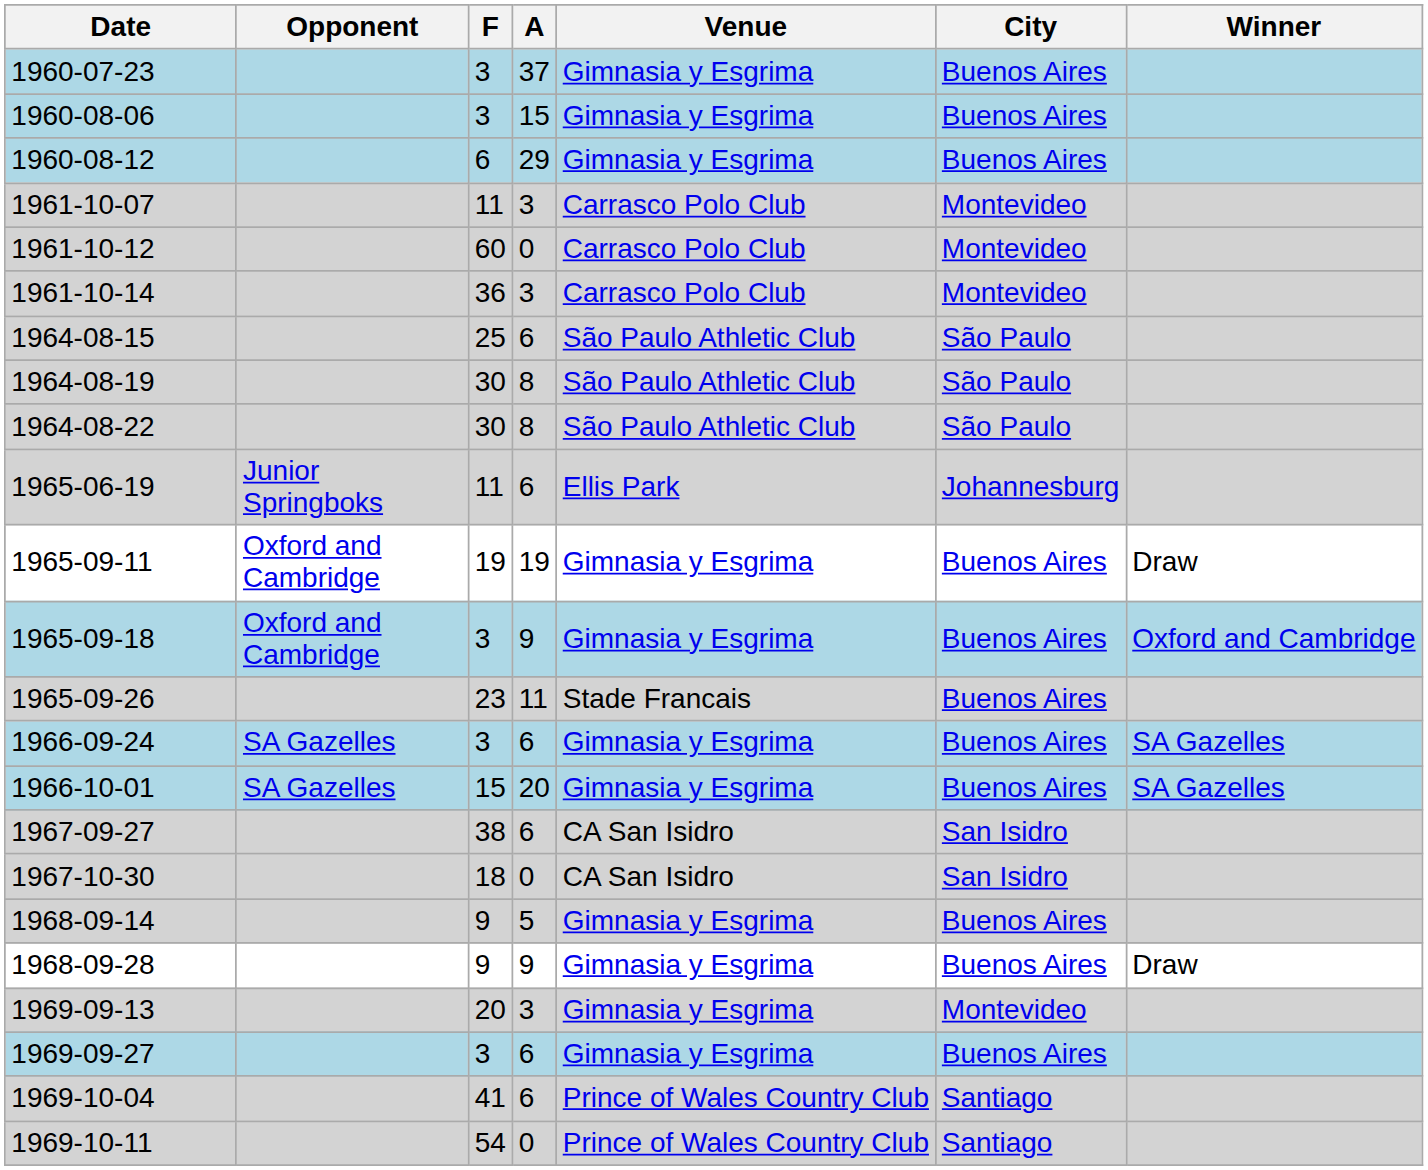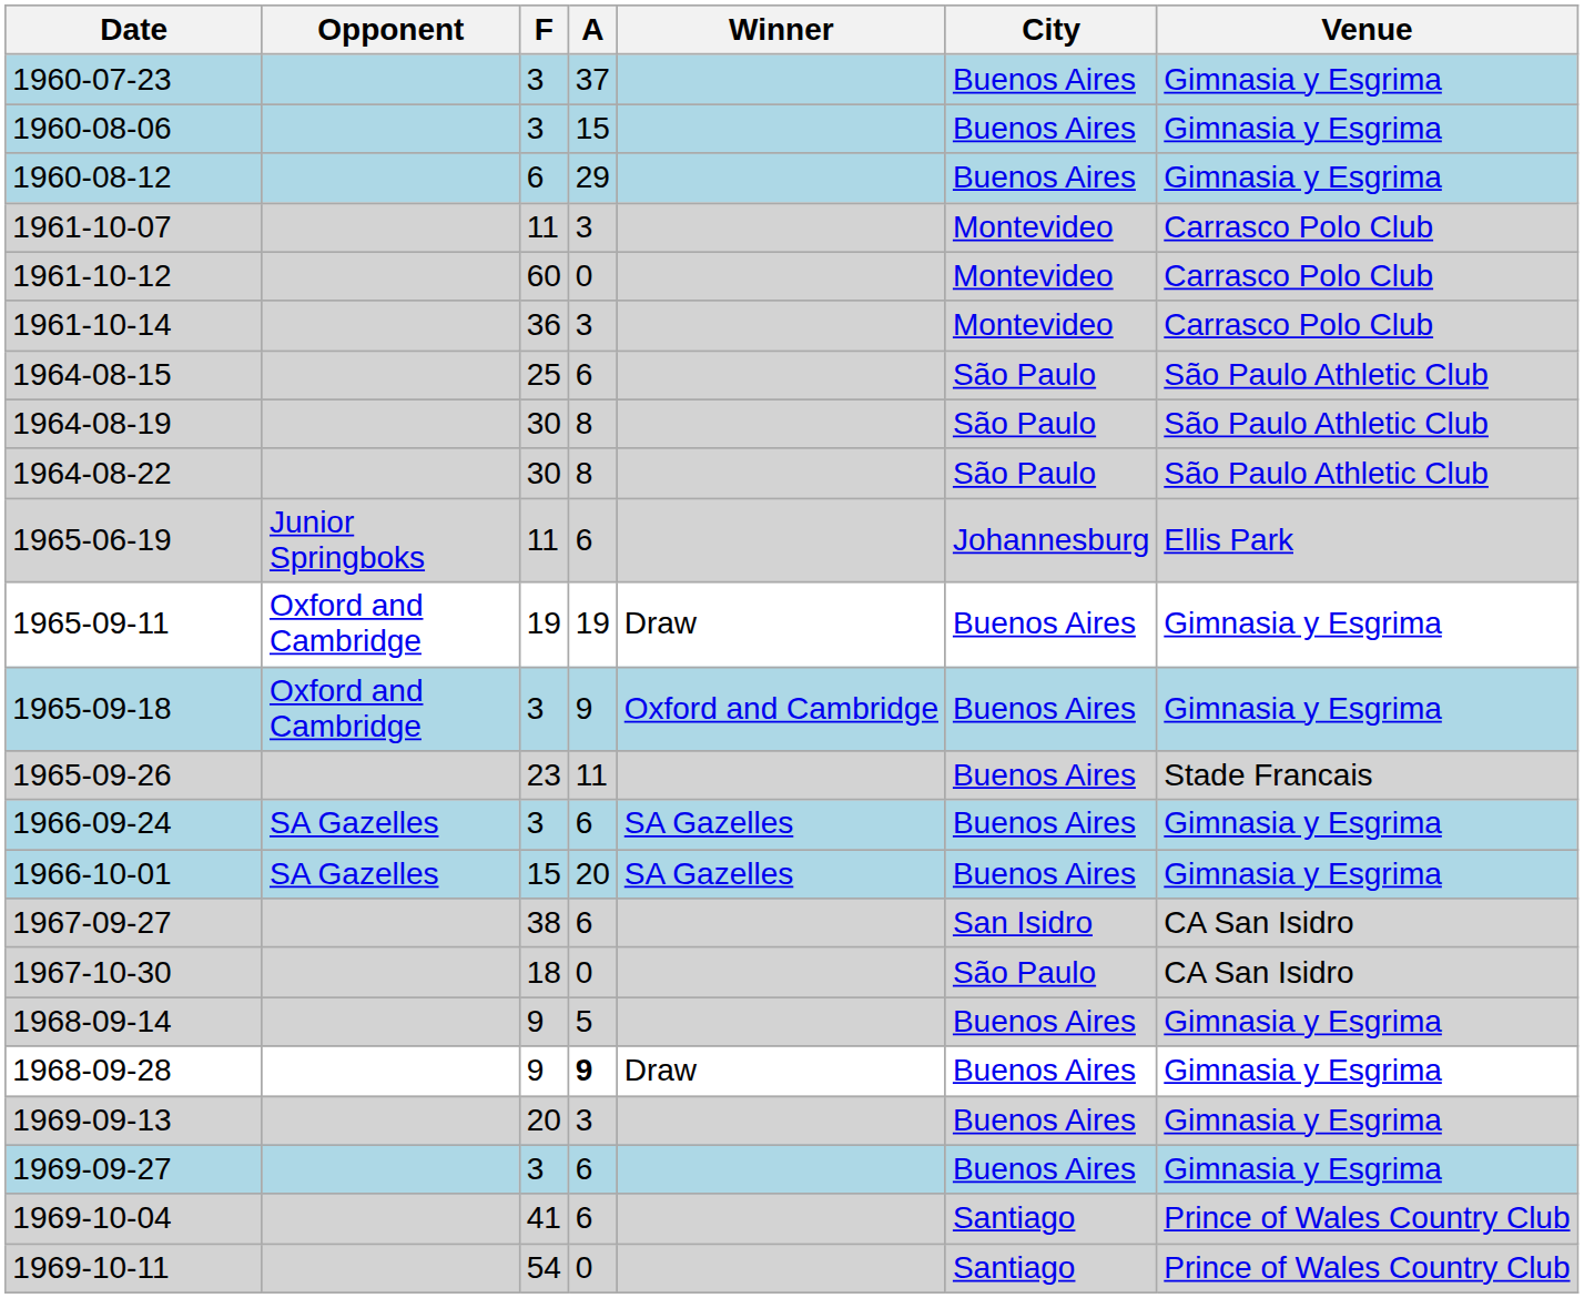columns swapped: Venue <-> Winner
1967-10-30 | City: San Isidro -> São Paulo
1968-09-28 | A: normal -> bold
1969-09-13 | City: Montevideo -> Buenos Aires
